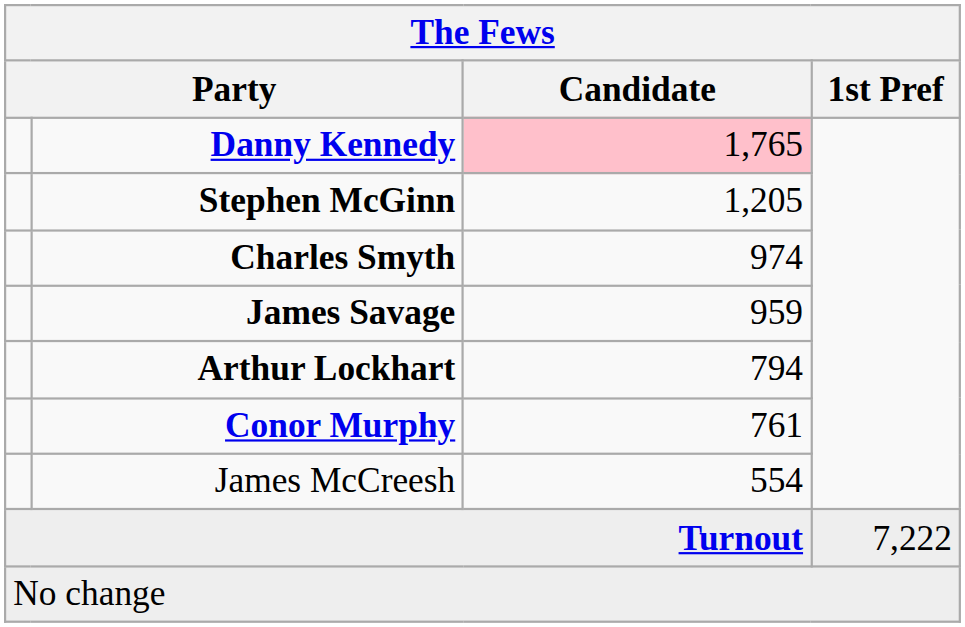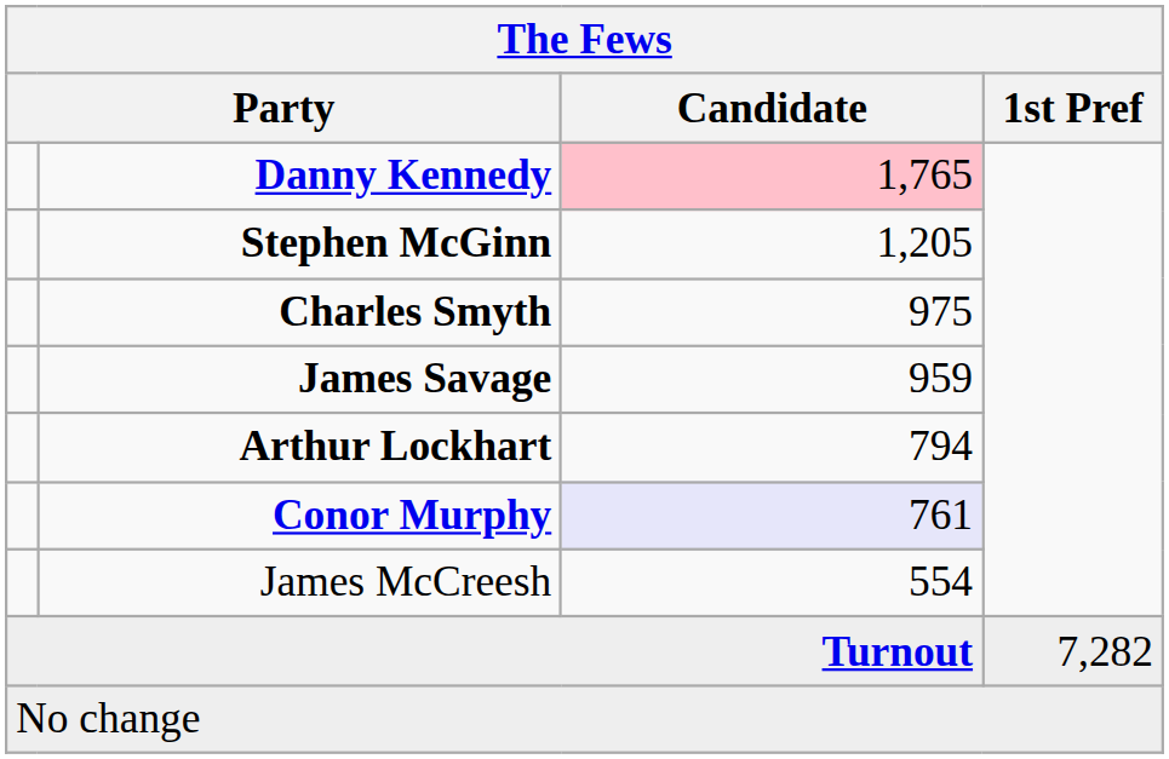Charles Smyth | Candidate: 974 -> 975
Conor Murphy | Candidate: no background -> lavender background
Turnout | 1st Pref: 7,222 -> 7,282
